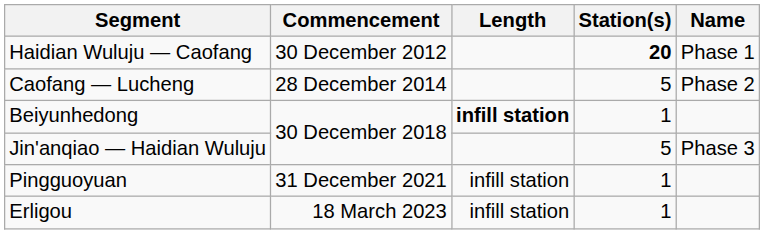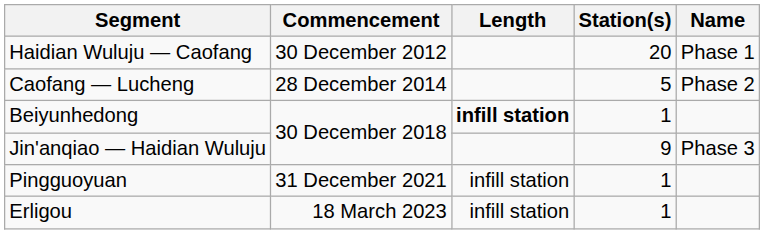Haidian Wuluju — Caofang | Station(s): bold -> normal
Jin'anqiao — Haidian Wuluju | Station(s): 5 -> 9
